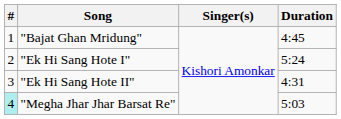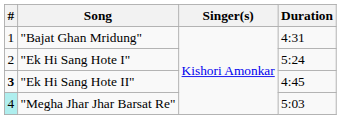"Bajat Ghan Mridung" | Duration: 4:45 -> 4:31
"Ek Hi Sang Hote II" | #: normal -> bold
"Ek Hi Sang Hote II" | Duration: 4:31 -> 4:45
